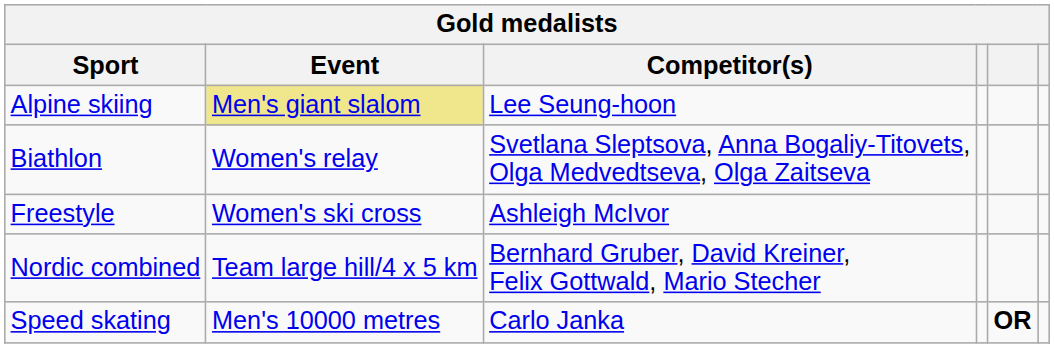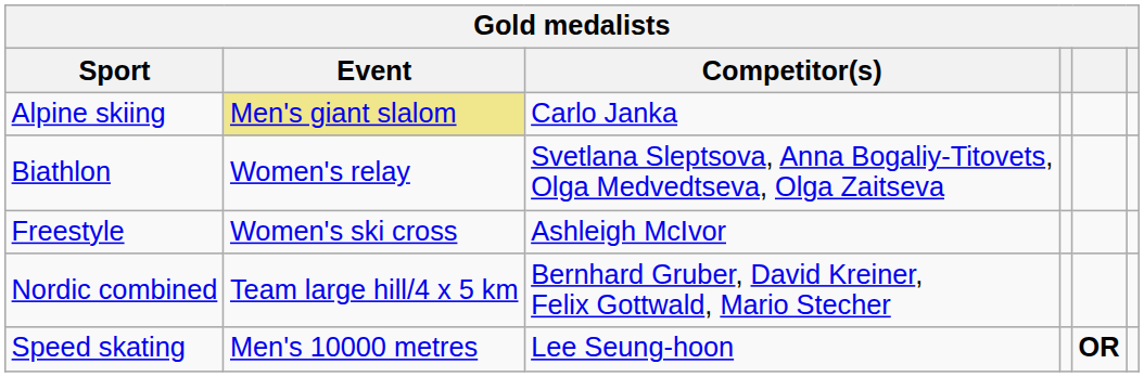Alpine skiing | Competitor(s): Lee Seung-hoon -> Carlo Janka
Speed skating | Competitor(s): Carlo Janka -> Lee Seung-hoon
